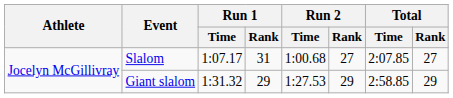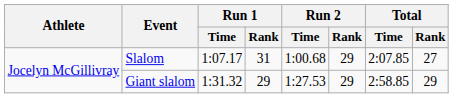Slalom | Run 2 / Rank: 27 -> 29
